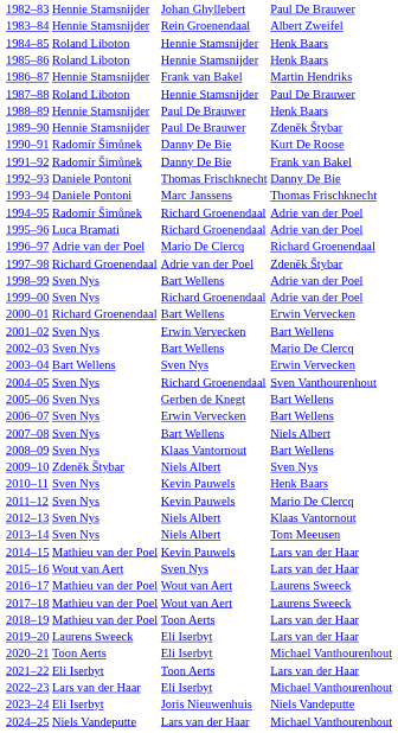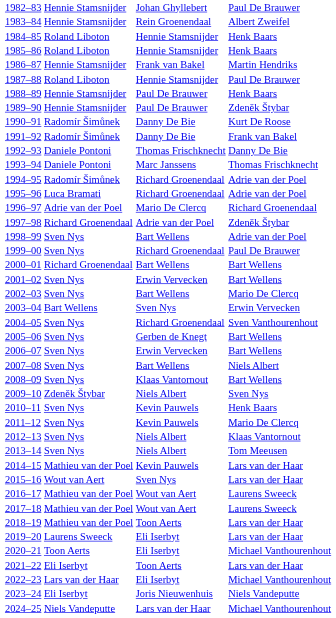1999–00 | column 4: Adrie van der Poel -> Paul De Brauwer
2000–01 | column 4: Erwin Vervecken -> Bart Wellens
